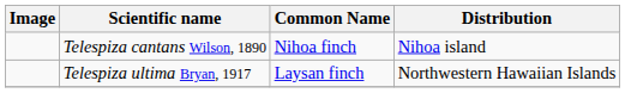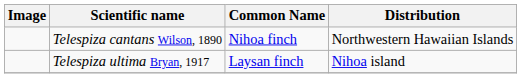Telespiza cantans Wilson, 1890 | Distribution: Nihoa island -> Northwestern Hawaiian Islands
Telespiza ultima Bryan, 1917 | Distribution: Northwestern Hawaiian Islands -> Nihoa island
